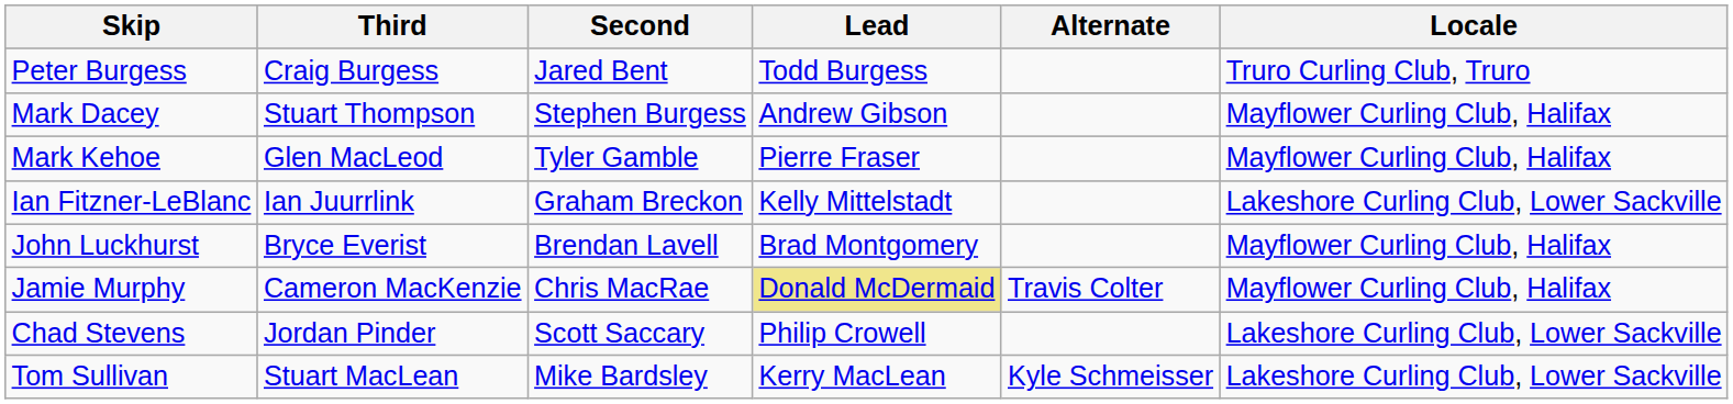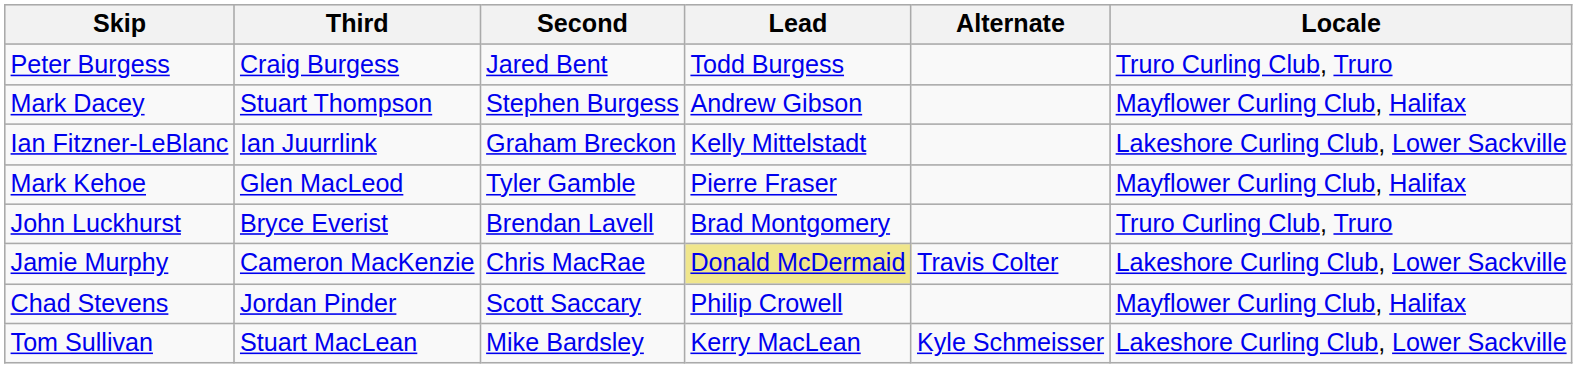rows swapped: Ian Fitzner-LeBlanc <-> Mark Kehoe
John Luckhurst | Locale: Mayflower Curling Club, Halifax -> Truro Curling Club, Truro
Jamie Murphy | Locale: Mayflower Curling Club, Halifax -> Lakeshore Curling Club, Lower Sackville
Chad Stevens | Locale: Lakeshore Curling Club, Lower Sackville -> Mayflower Curling Club, Halifax
